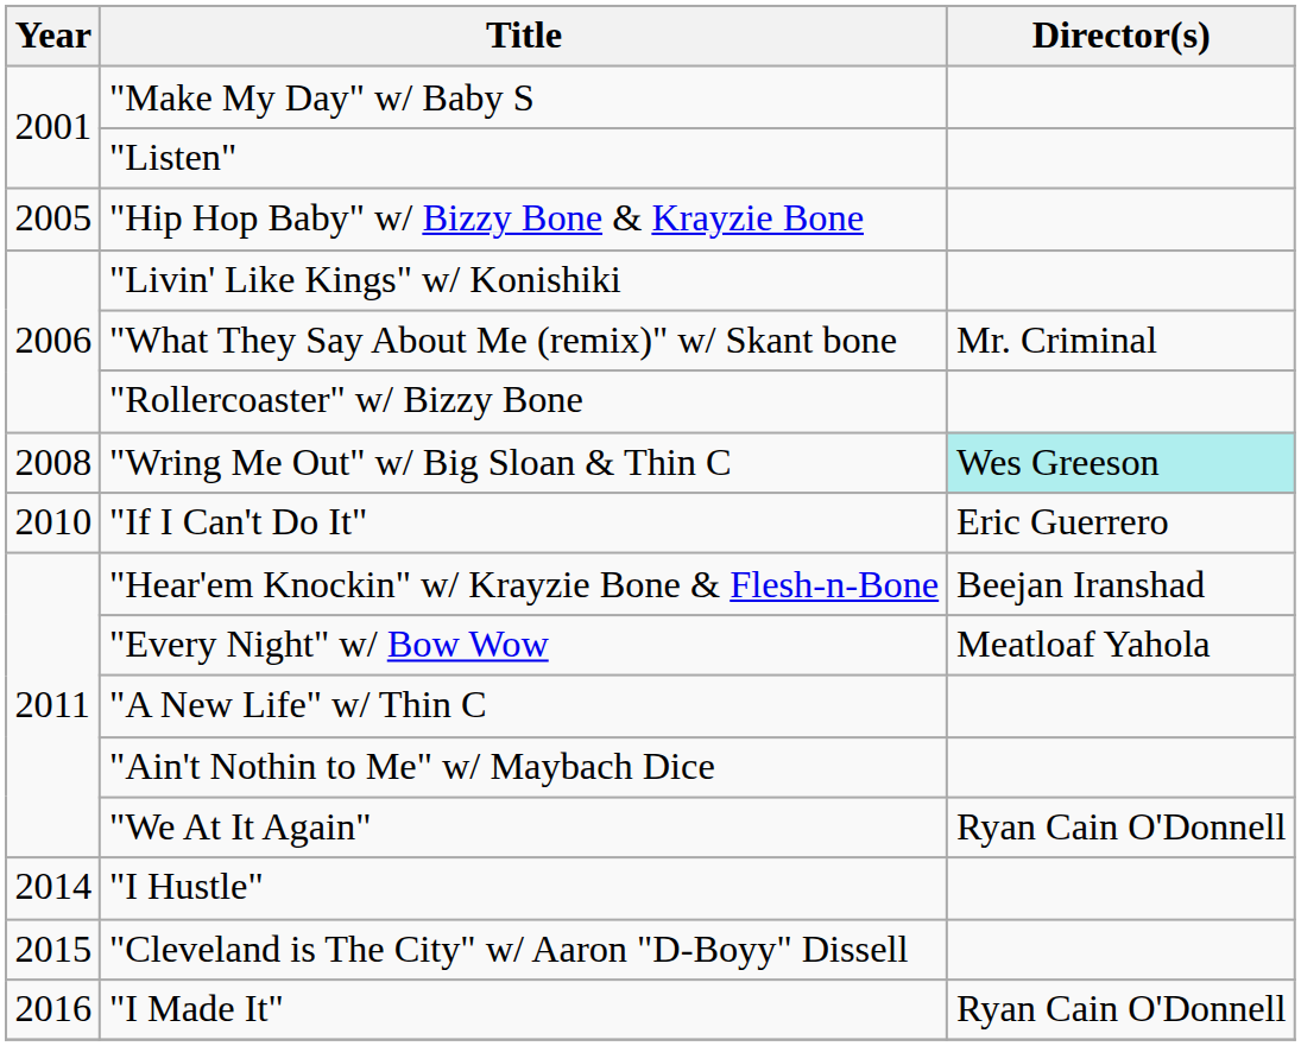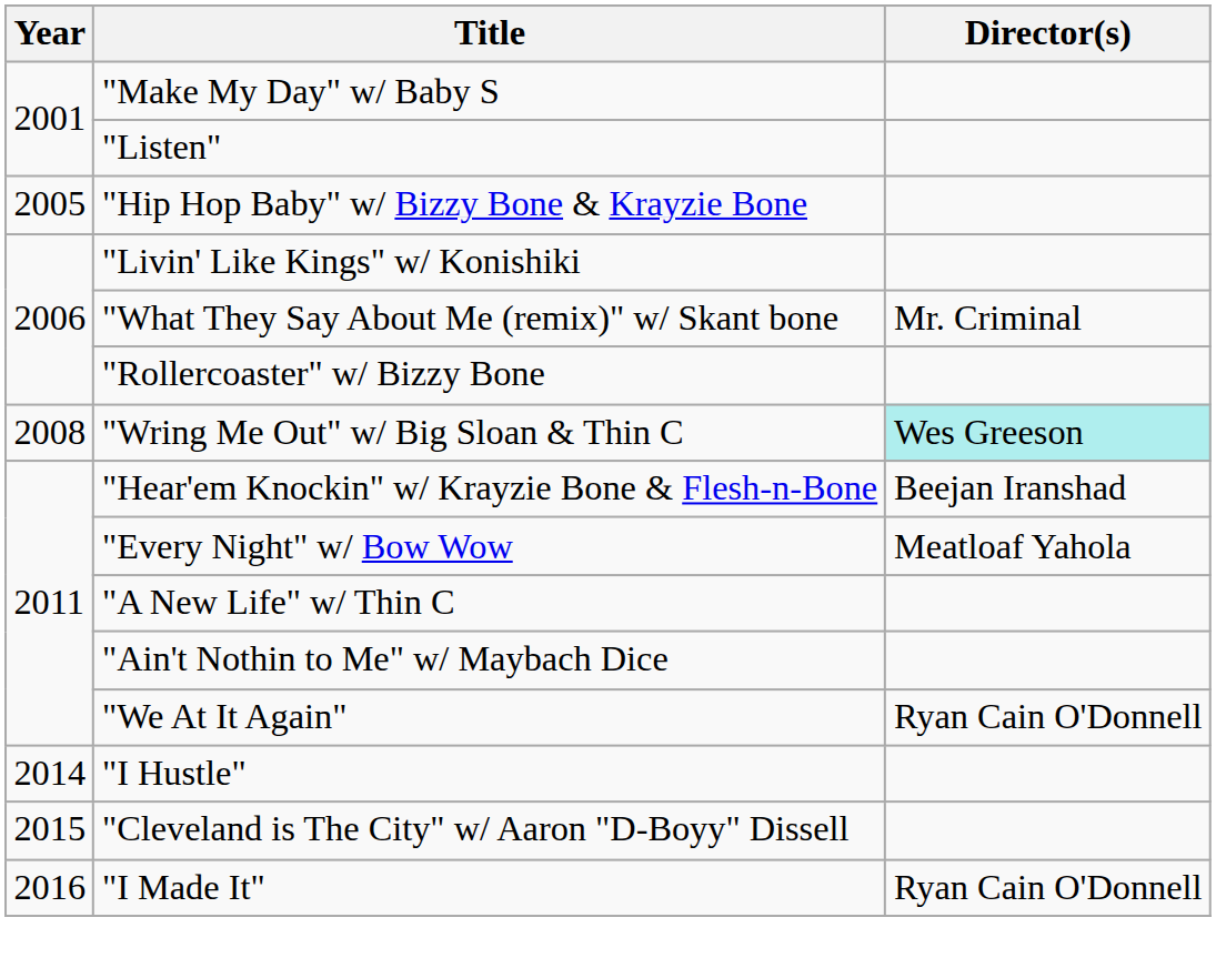- row: 2010 | "If I Can't Do It" | Eric Guerrero
